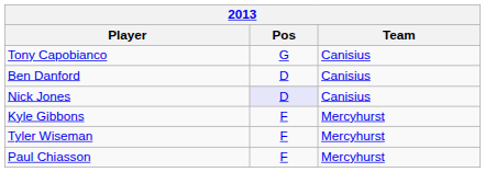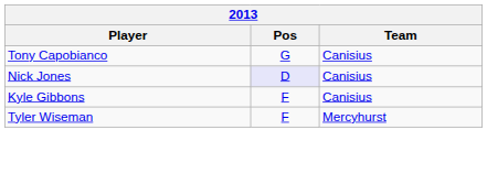- row: Ben Danford | D | Canisius
Kyle Gibbons | Team: Mercyhurst -> Canisius
- row: Paul Chiasson | F | Mercyhurst
